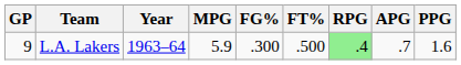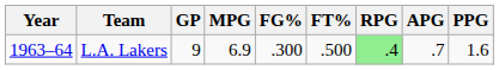columns swapped: Year <-> GP
L.A. Lakers | MPG: 5.9 -> 6.9
